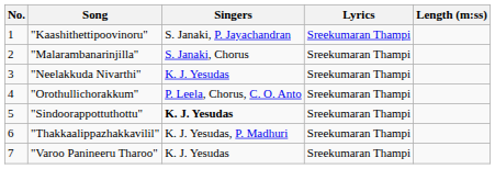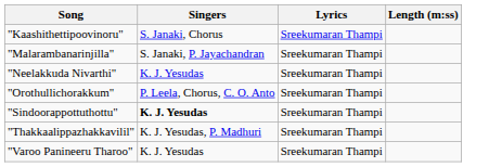- column: No. | 1 | 2 | 3 | 4 | 5 | 6 | 7
"Kaashithettipoovinoru" | Singers: S. Janaki, P. Jayachandran -> S. Janaki, Chorus
"Malarambanarinjilla" | Singers: S. Janaki, Chorus -> S. Janaki, P. Jayachandran
